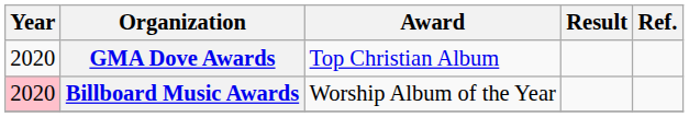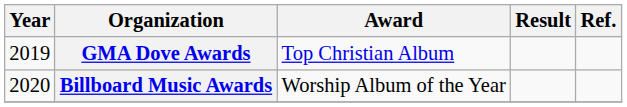GMA Dove Awards | Year: 2020 -> 2019
Billboard Music Awards | Year: pink background -> no background
